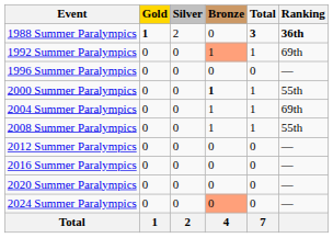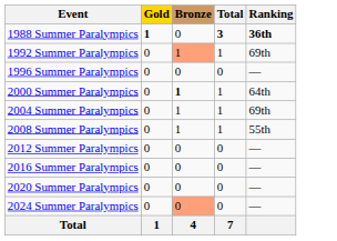- column: Silver | 2 | 0 | 0 | 0 | 0 | 0 | 0 | 0 | 0 | 0 | 2
2000 Summer Paralympics | Ranking: 55th -> 64th
